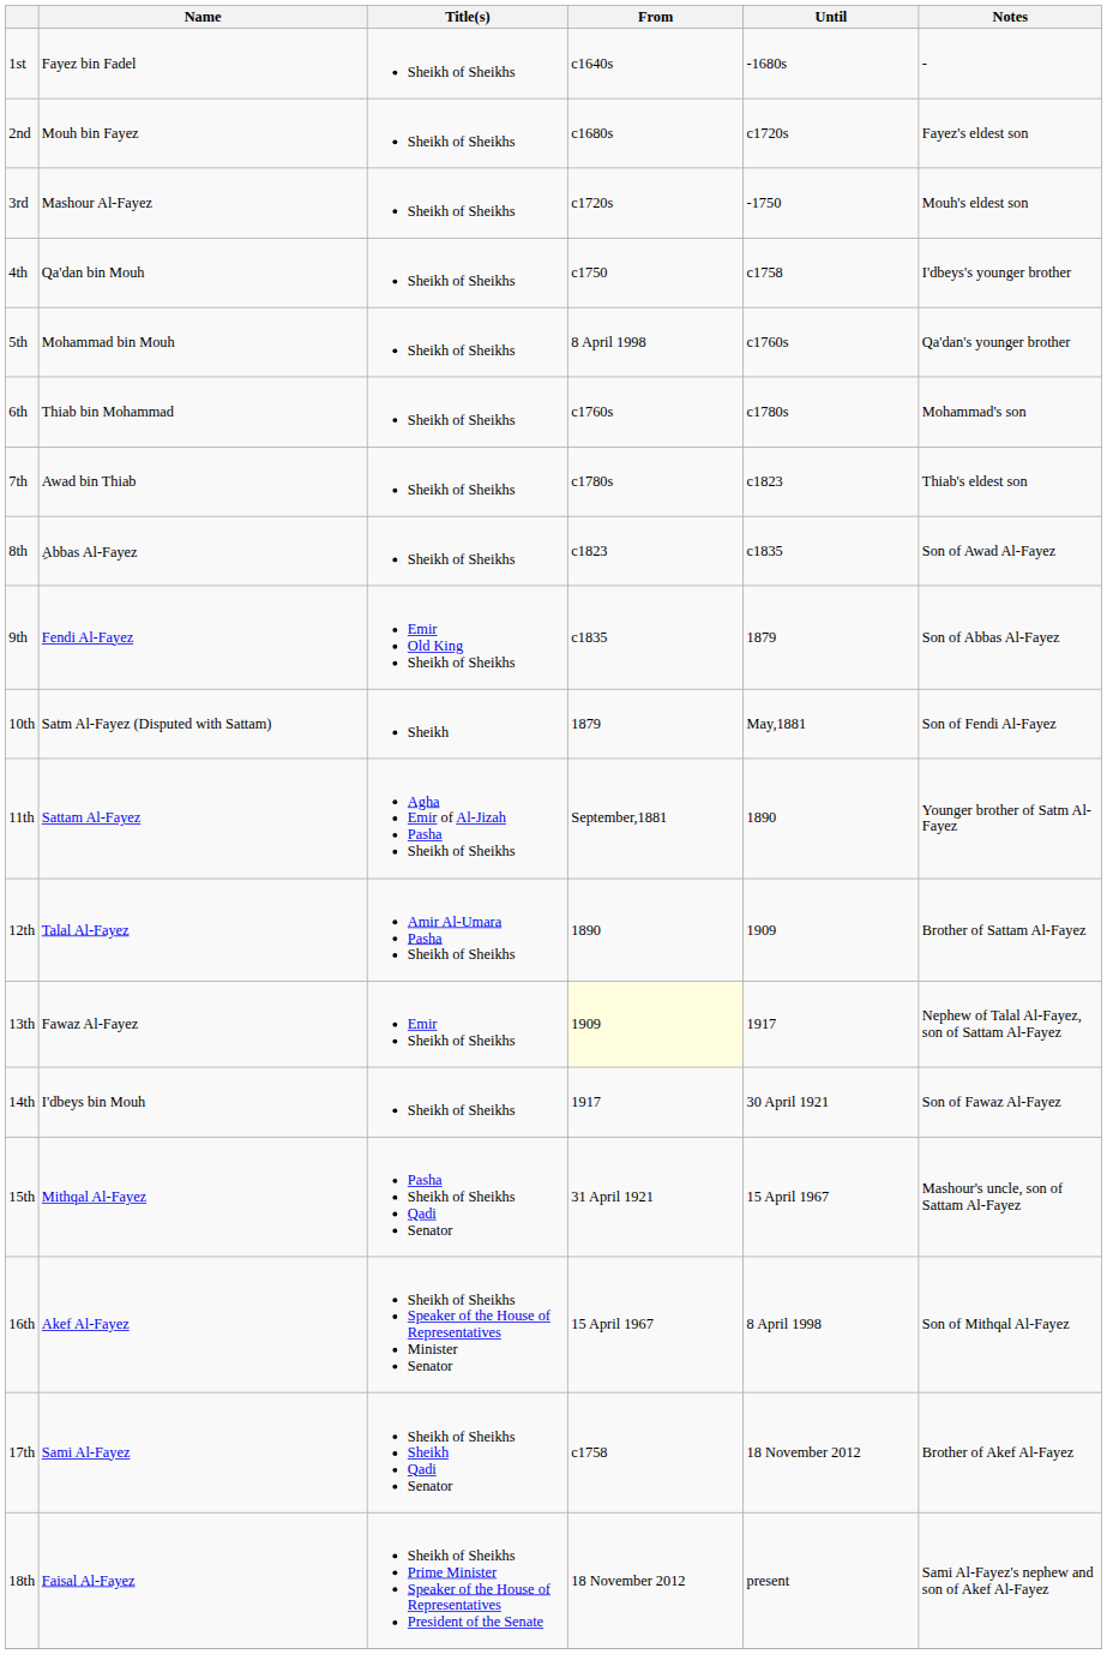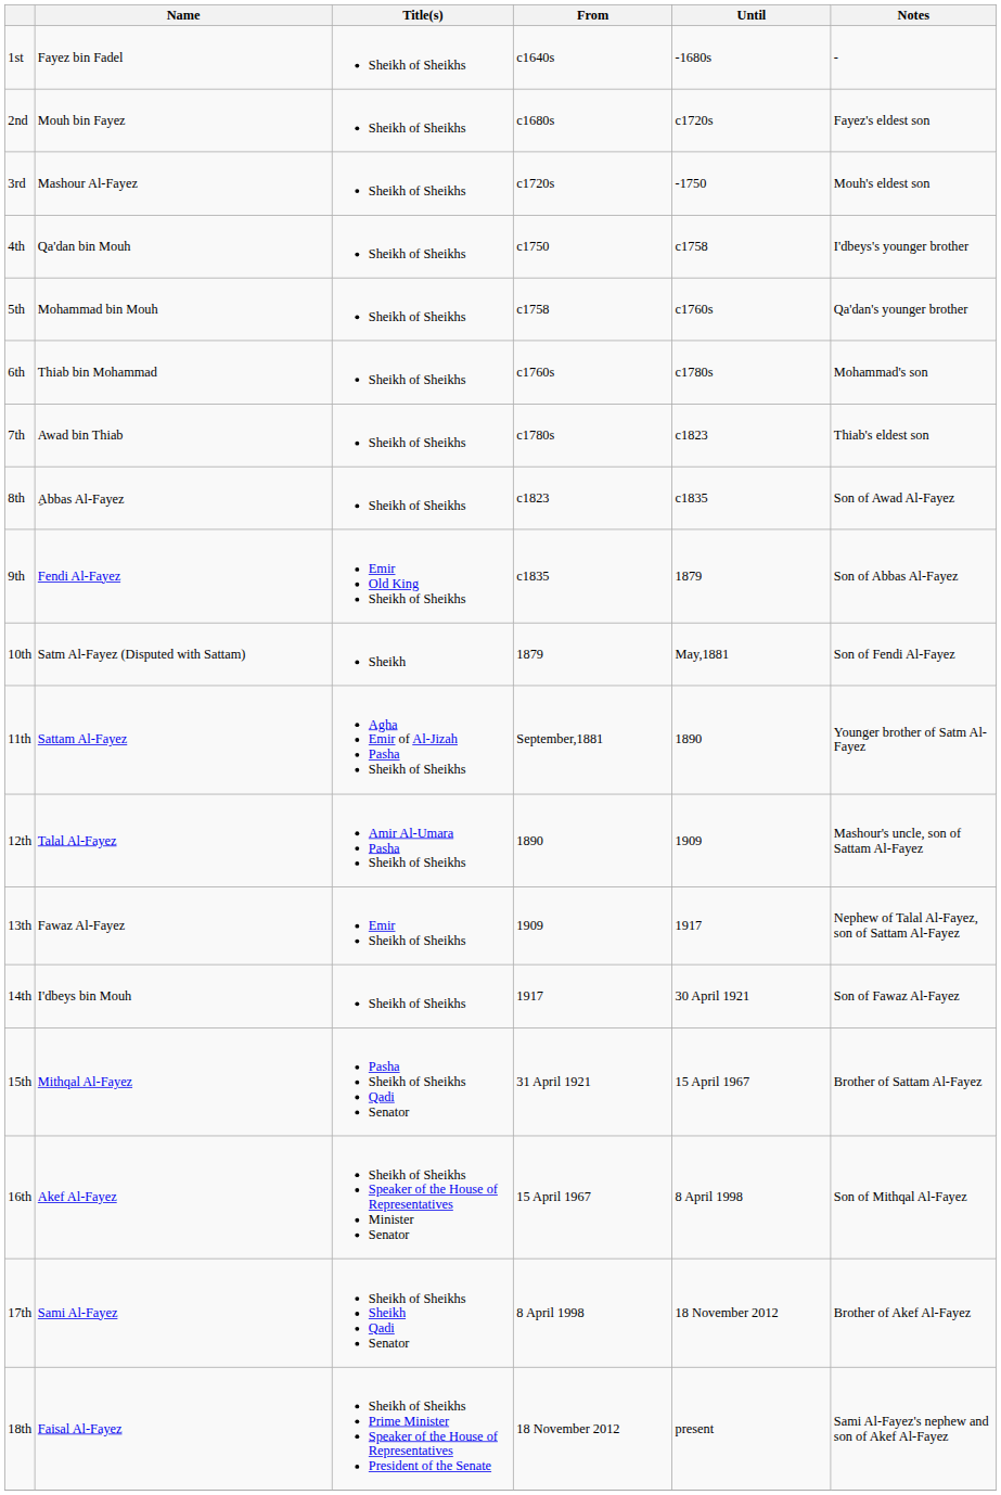5th | From: 8 April 1998 -> c1758
12th | Notes: Brother of Sattam Al-Fayez -> Mashour's uncle, son of Sattam Al-Fayez
13th | From: lightyellow background -> no background
15th | Notes: Mashour's uncle, son of Sattam Al-Fayez -> Brother of Sattam Al-Fayez
17th | From: c1758 -> 8 April 1998
